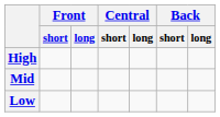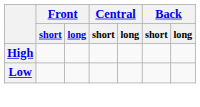- row: Mid
